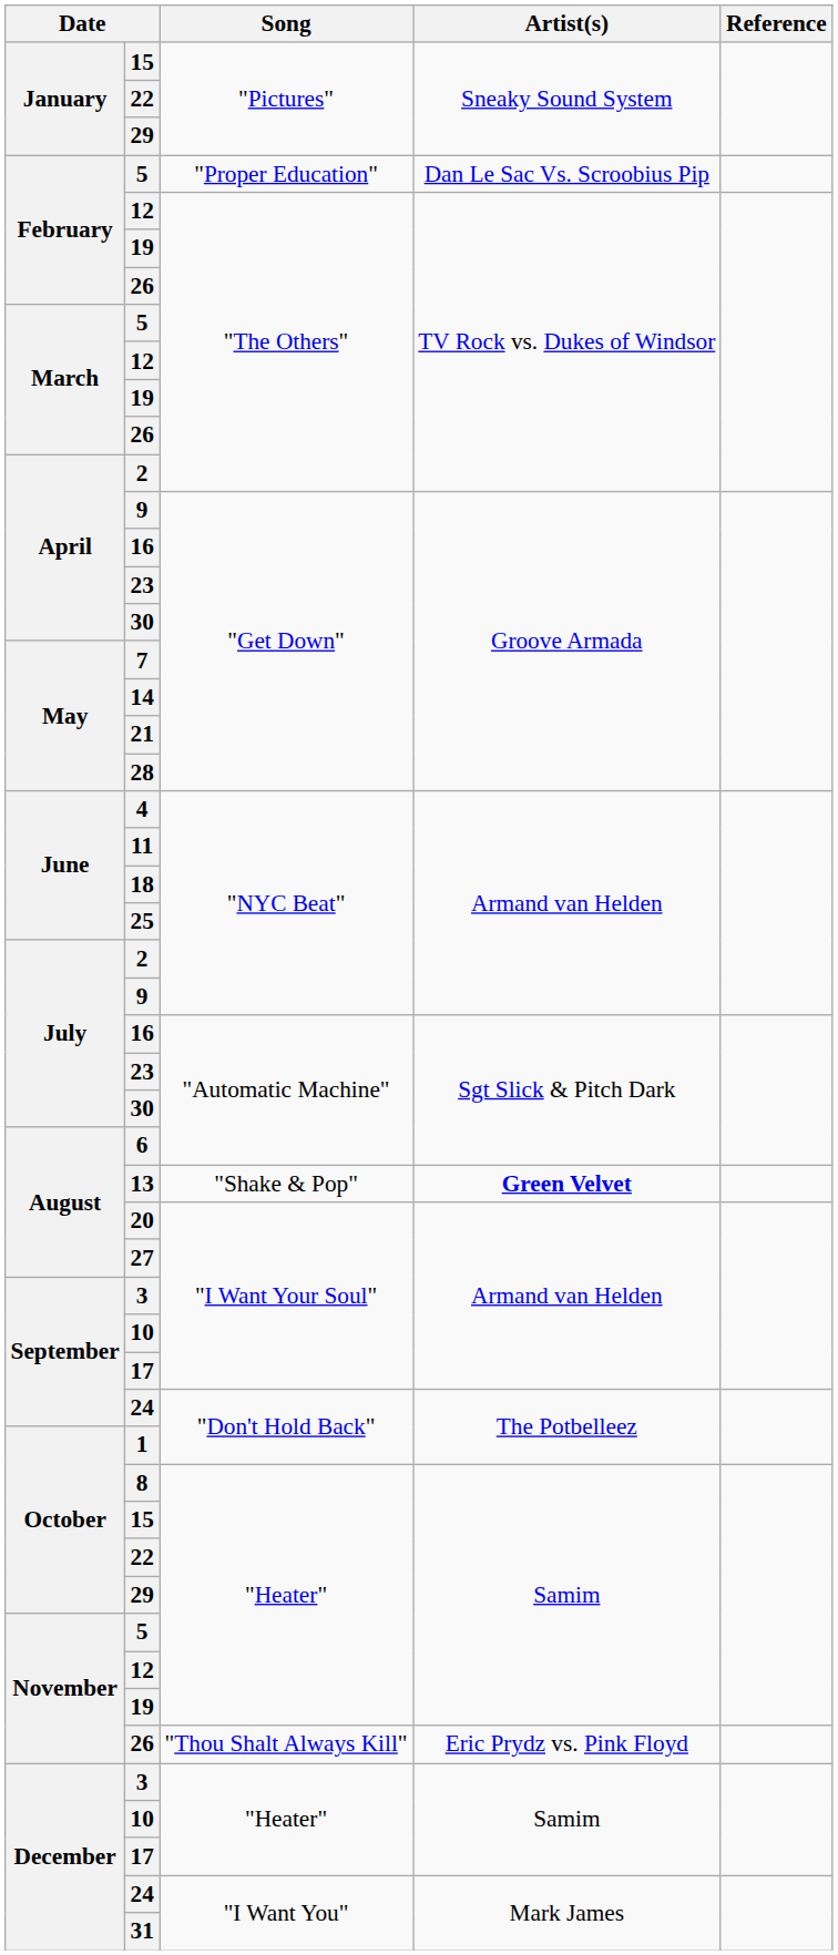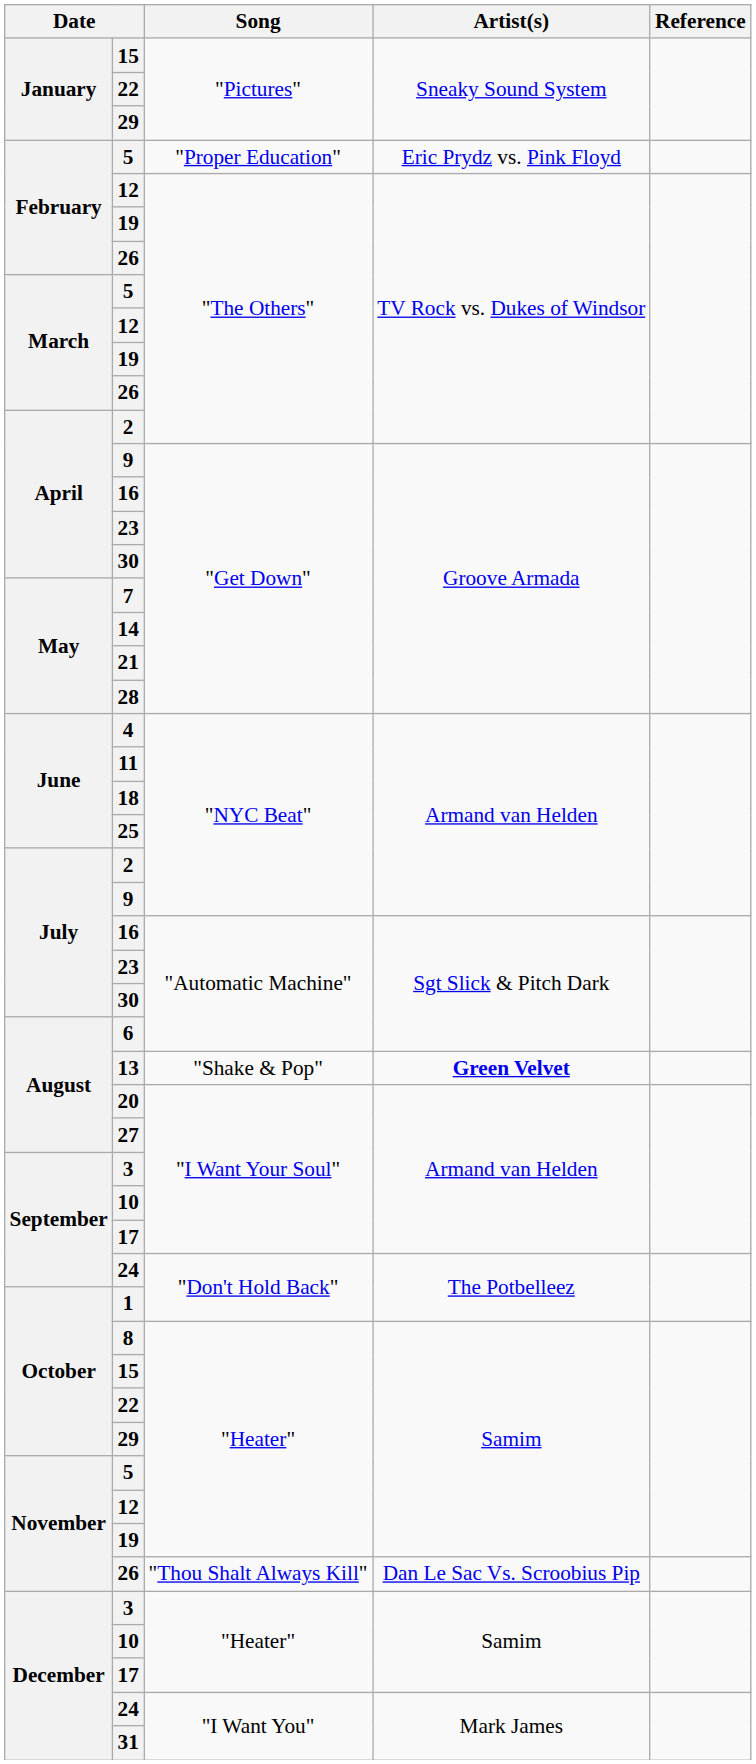5 / "Proper Education" | Artist(s): Dan Le Sac Vs. Scroobius Pip -> Eric Prydz vs. Pink Floyd
26 / "Thou Shalt Always Kill" | Artist(s): Eric Prydz vs. Pink Floyd -> Dan Le Sac Vs. Scroobius Pip
